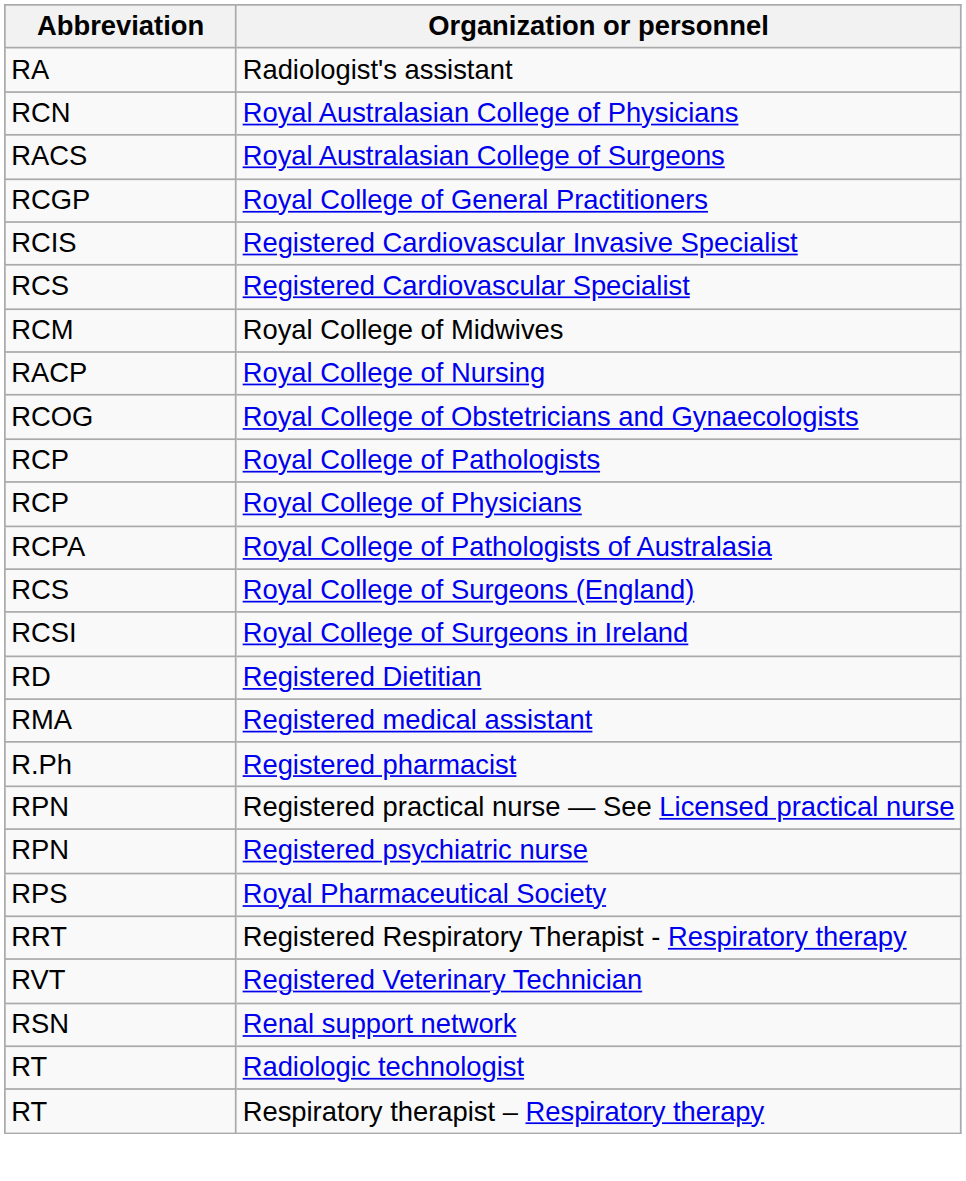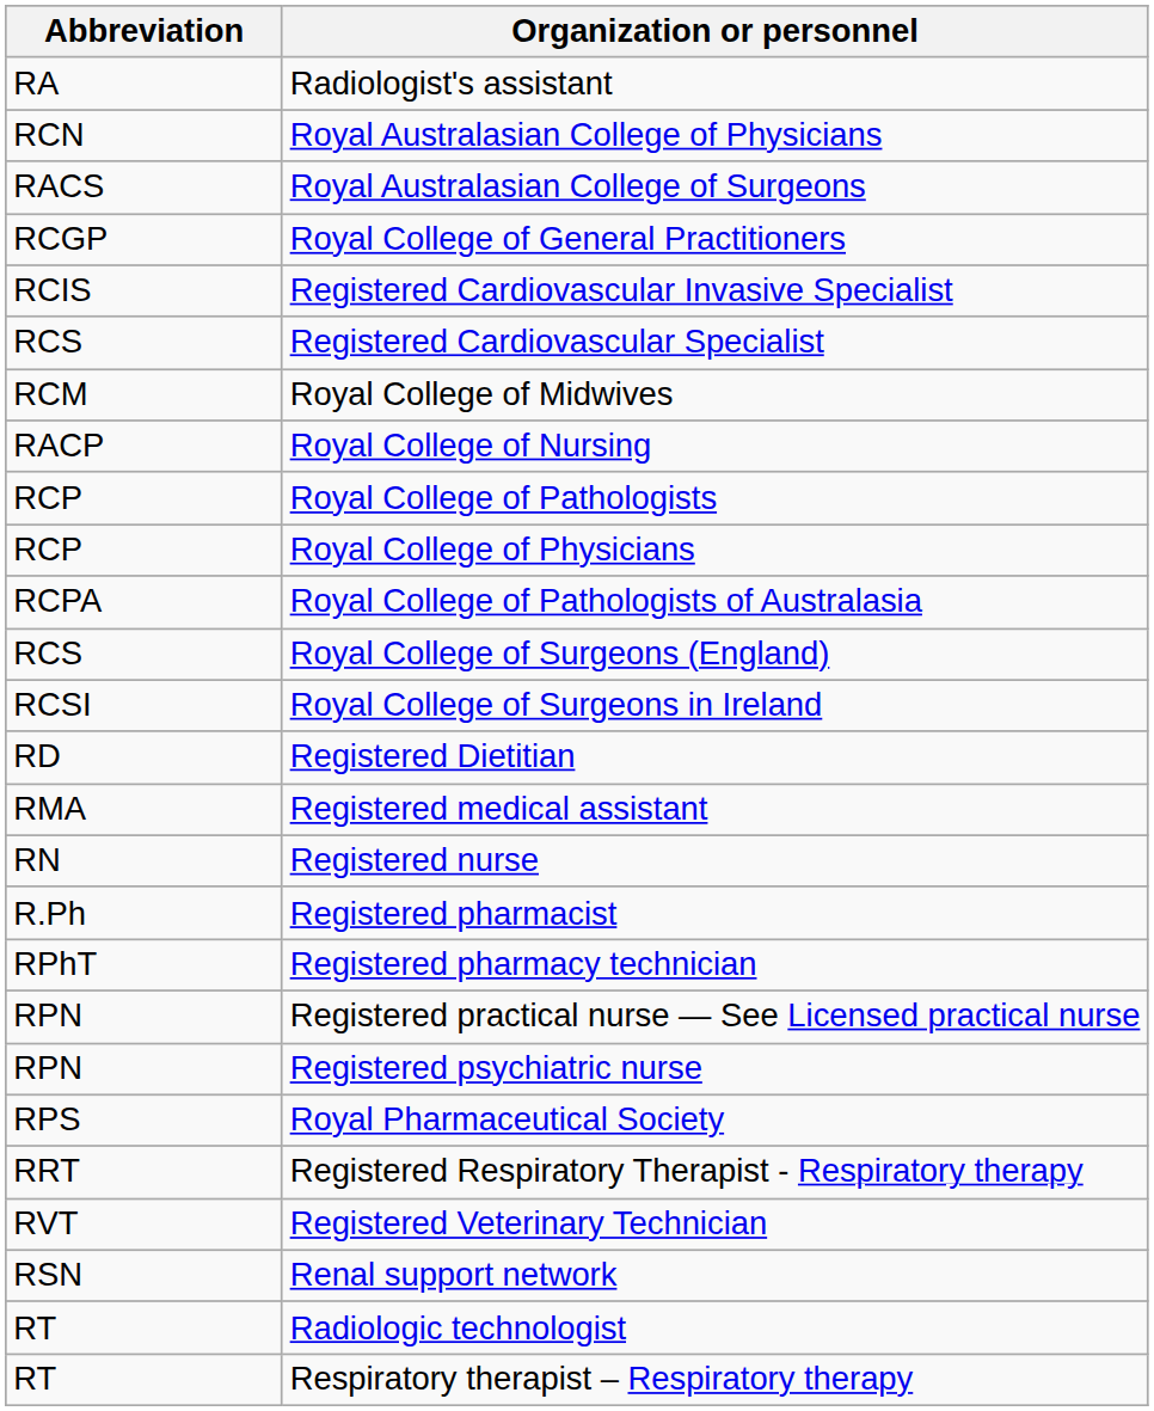- row: RCOG | Royal College of Obstetricians and Gynaecologists
+ row: RN | Registered nurse
+ row: RPhT | Registered pharmacy technician
